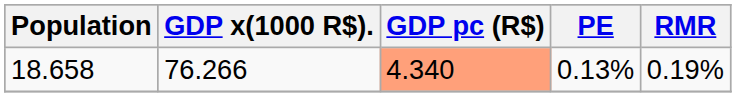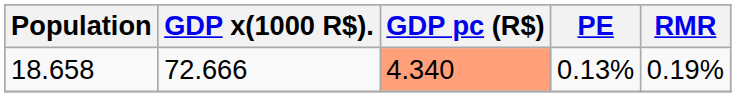18.658 | GDP x(1000 R$).: 76.266 -> 72.666
